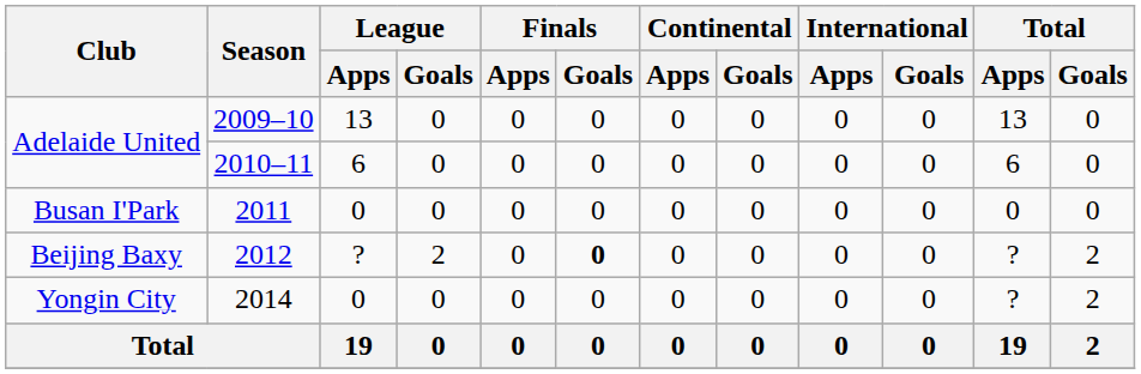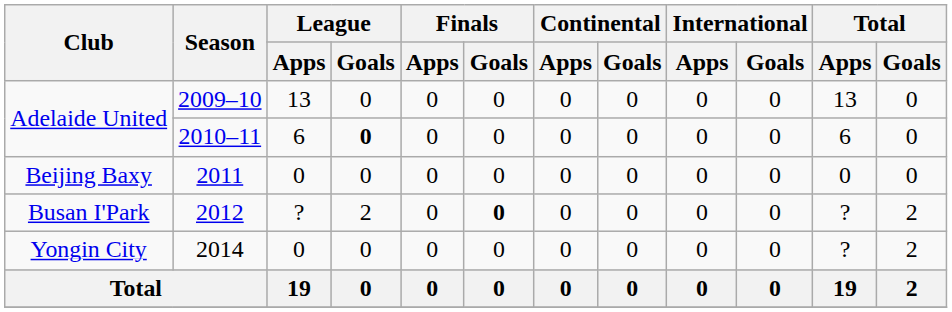2010–11 | League / Goals: normal -> bold
2011 | Club: Busan I'Park -> Beijing Baxy
2012 | Club: Beijing Baxy -> Busan I'Park
